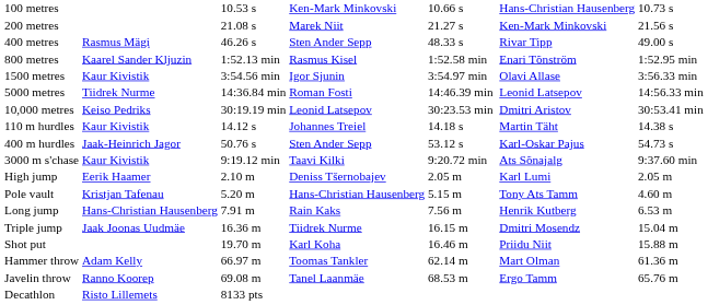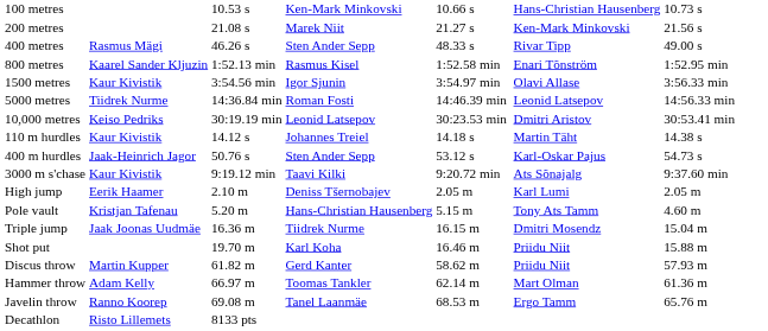- row: Long jump | Hans-Christian Hausenberg | 7.91 m | Rain Kaks | 7.56 m | Henrik Kutberg | 6.53 m
+ row: Discus throw | Martin Kupper | 61.82 m | Gerd Kanter | 58.62 m | Priidu Niit | 57.93 m
